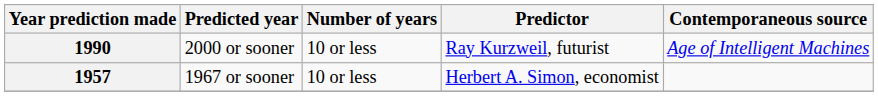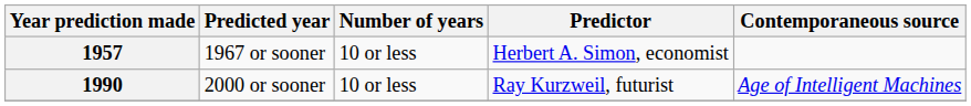rows swapped: 1957 <-> 1990
